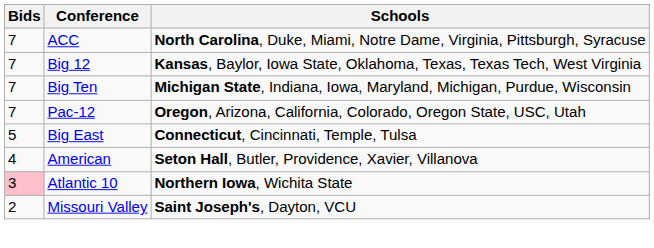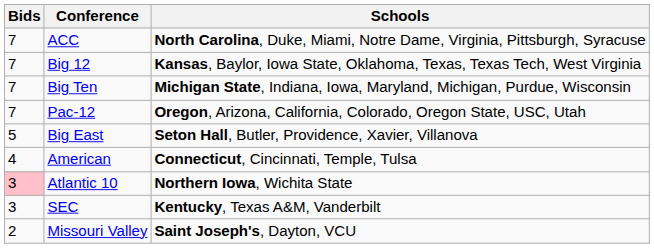Big East | Schools: Connecticut, Cincinnati, Temple, Tulsa -> Seton Hall, Butler, Providence, Xavier, Villanova
American | Schools: Seton Hall, Butler, Providence, Xavier, Villanova -> Connecticut, Cincinnati, Temple, Tulsa
+ row: 3 | SEC | Kentucky, Texas A&M, Vanderbilt
